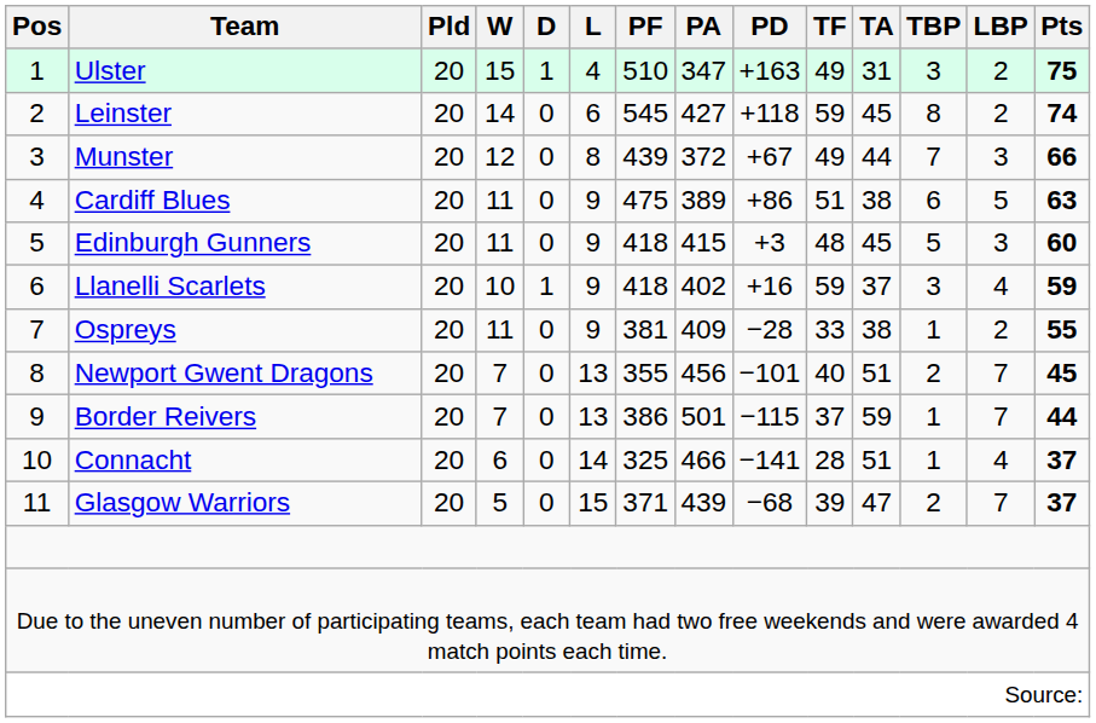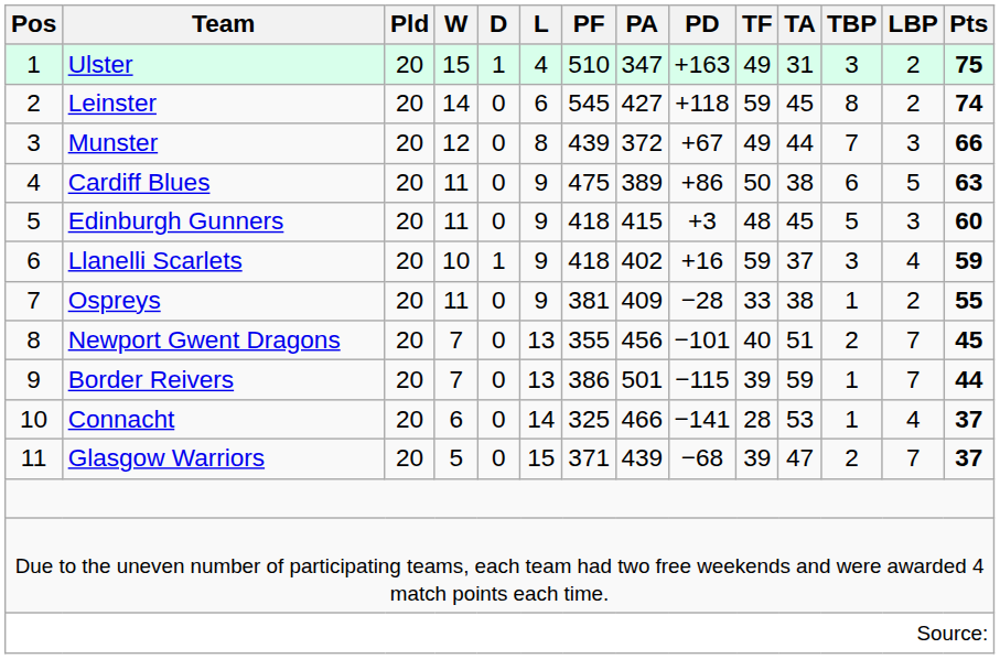Cardiff Blues | TF: 51 -> 50
Border Reivers | TF: 37 -> 39
Connacht | TA: 51 -> 53
